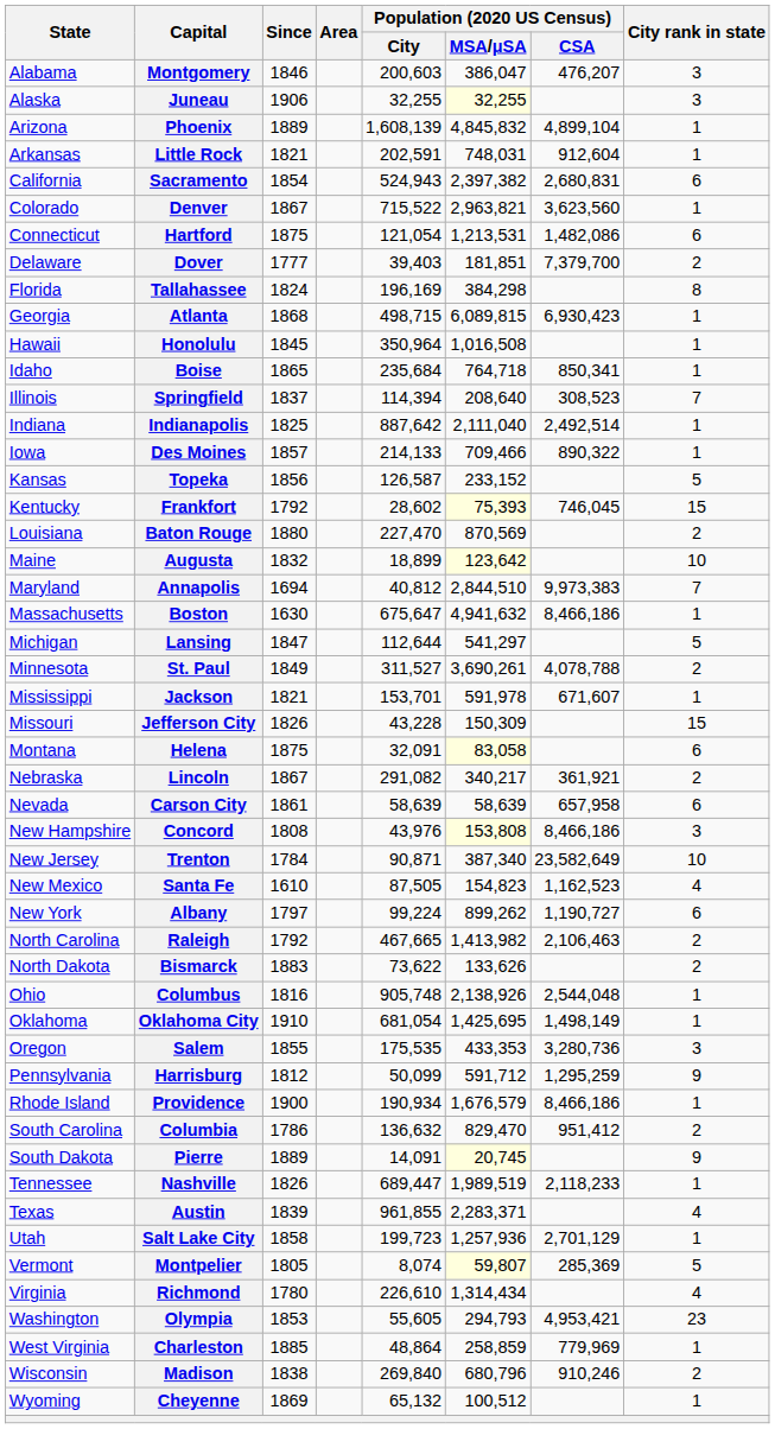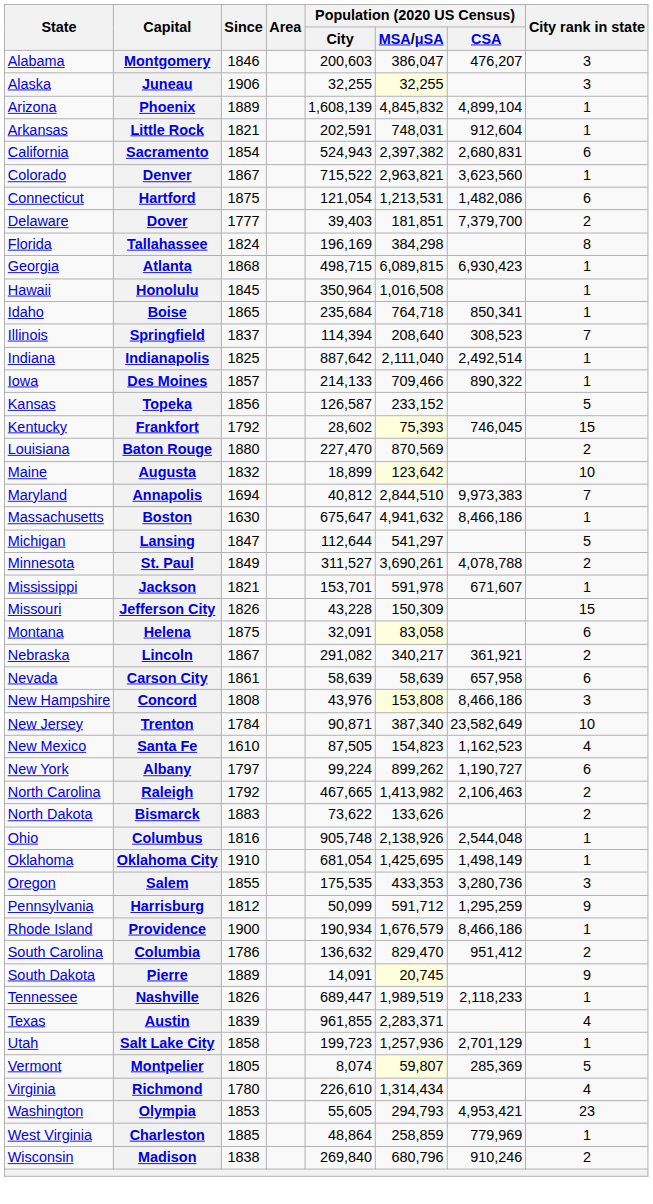- row: Wyoming | Cheyenne | 1869 | 65,132 | 100,512 | 1
